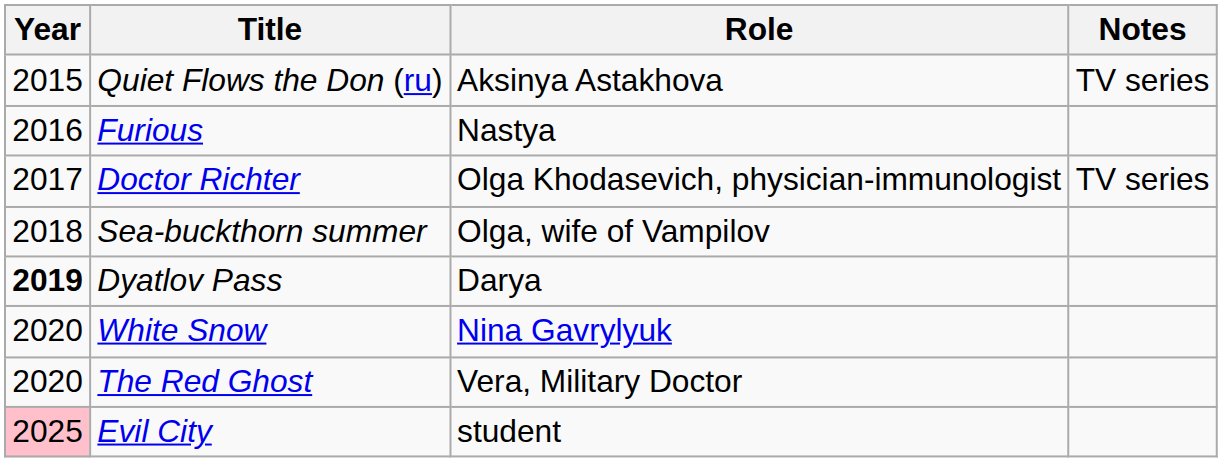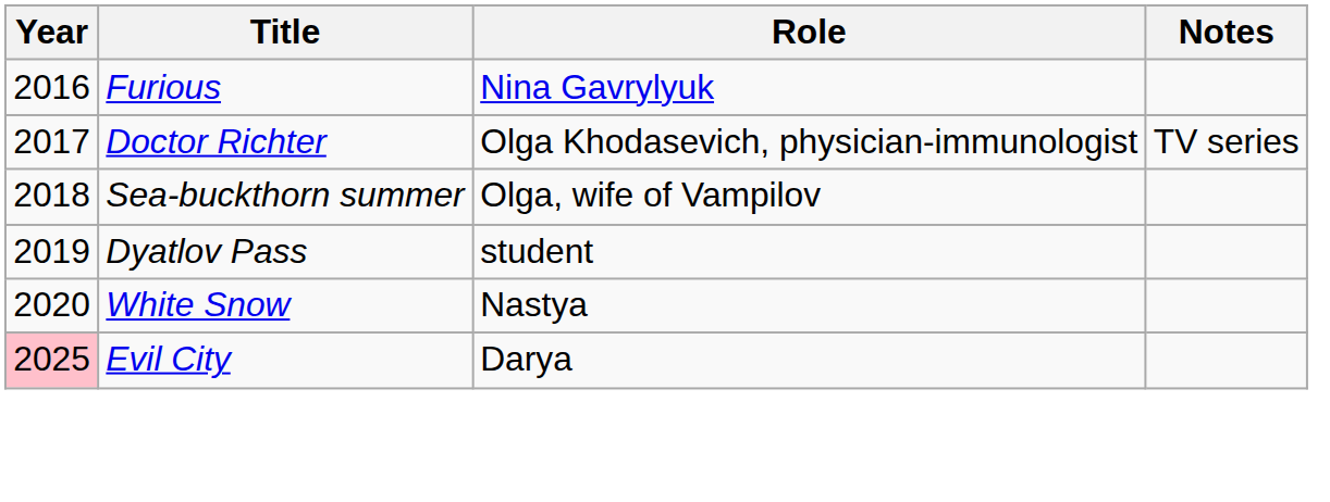- row: 2015 | Quiet Flows the Don (ru) | Aksinya Astakhova | TV series
Furious | Role: Nastya -> Nina Gavrylyuk
Dyatlov Pass | Year: bold -> normal
Dyatlov Pass | Role: Darya -> student
White Snow | Role: Nina Gavrylyuk -> Nastya
- row: 2020 | The Red Ghost | Vera, Military Doctor
Evil City | Role: student -> Darya
